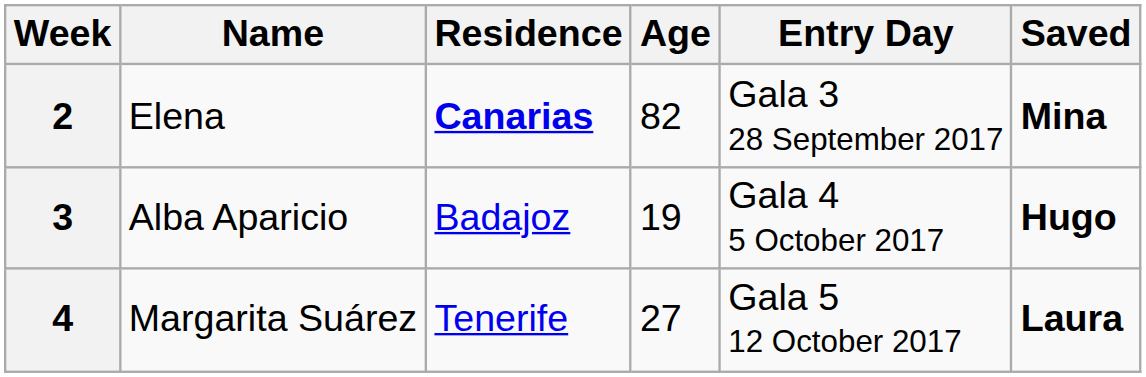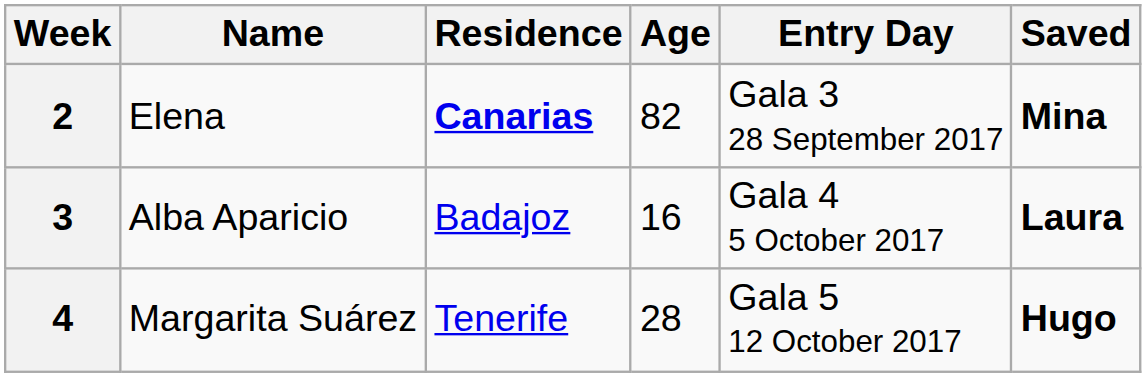3 | Age: 19 -> 16
3 | Saved: Hugo -> Laura
4 | Age: 27 -> 28
4 | Saved: Laura -> Hugo
